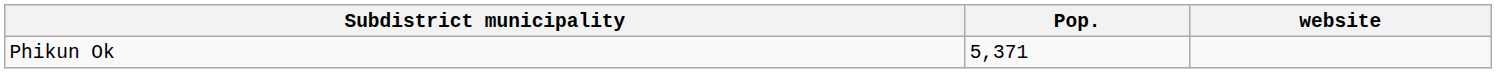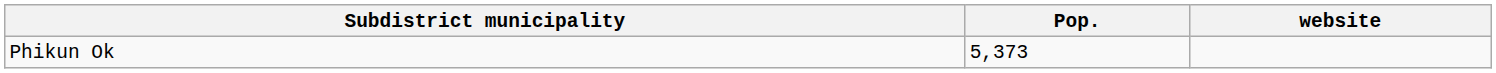Phikun Ok | Pop.: 5,371 -> 5,373
